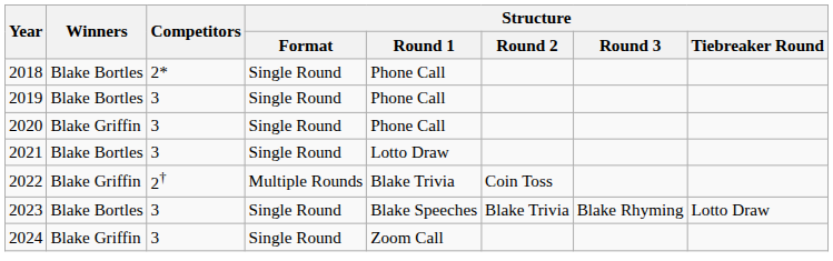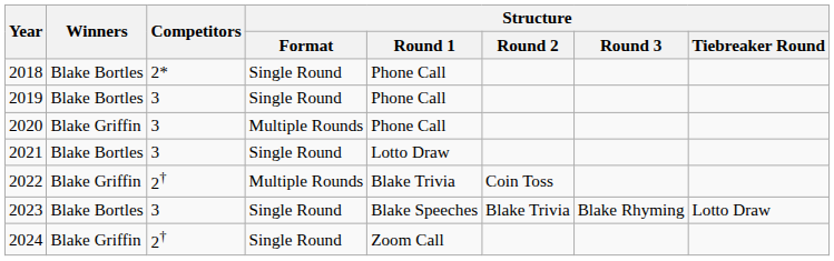2020 | Structure / Format: Single Round -> Multiple Rounds
2024 | Competitors: 3 -> 2†
